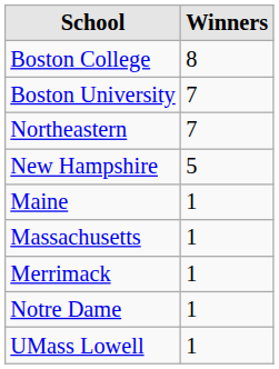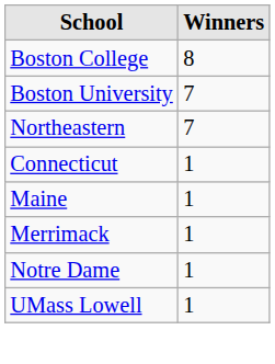- row: New Hampshire | 5
+ row: Connecticut | 1
- row: Massachusetts | 1
